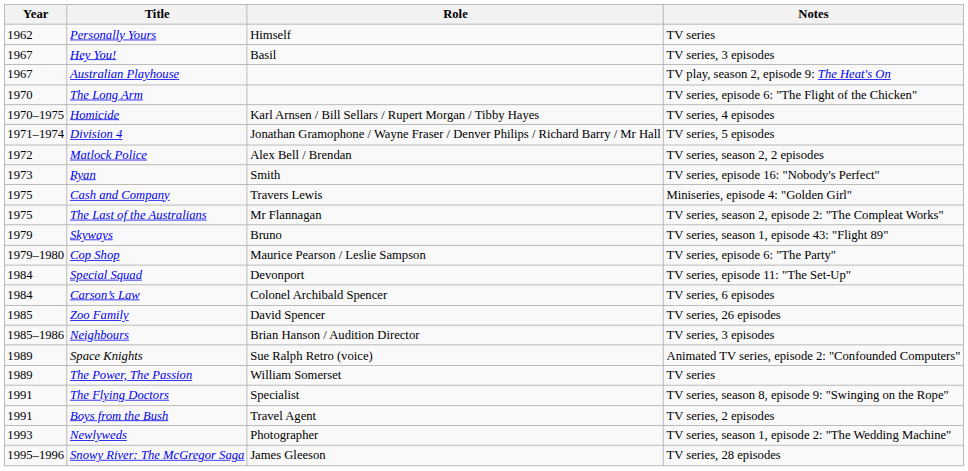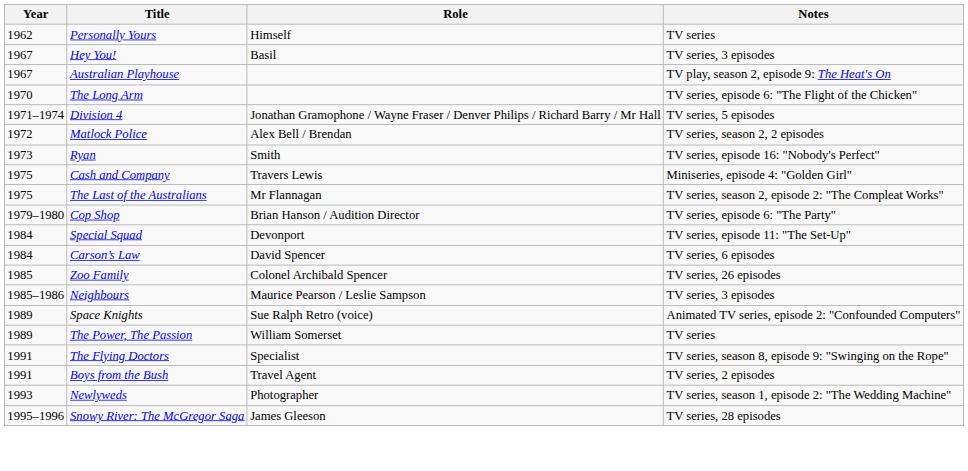- row: 1970–1975 | Homicide | Karl Arnsen / Bill Sellars / Rupert Morgan / Tibby Hayes | TV series, 4 episodes
- row: 1979 | Skyways | Bruno | TV series, season 1, episode 43: "Flight 89"
Cop Shop | Role: Maurice Pearson / Leslie Sampson -> Brian Hanson / Audition Director
Carson’s Law | Role: Colonel Archibald Spencer -> David Spencer
Zoo Family | Role: David Spencer -> Colonel Archibald Spencer
Neighbours | Role: Brian Hanson / Audition Director -> Maurice Pearson / Leslie Sampson
